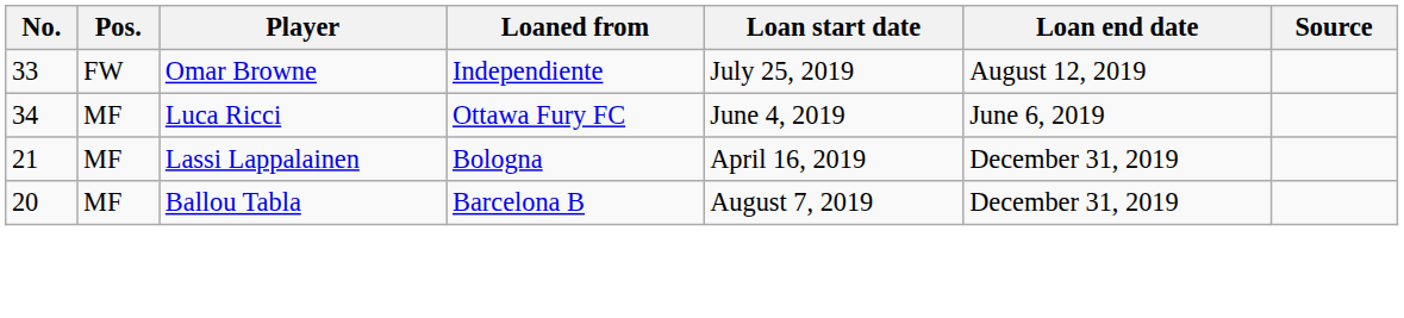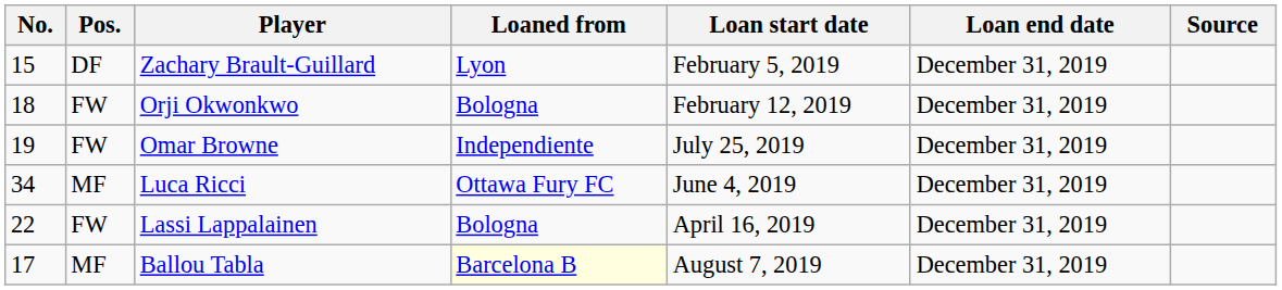+ row: 15 | DF | Zachary Brault-Guillard | Lyon | February 5, 2019 | December 31, 2019
+ row: 18 | FW | Orji Okwonkwo | Bologna | February 12, 2019 | December 31, 2019
Omar Browne | No.: 33 -> 19
Omar Browne | Loan end date: August 12, 2019 -> December 31, 2019
Luca Ricci | Loan end date: June 6, 2019 -> December 31, 2019
Lassi Lappalainen | No.: 21 -> 22
Lassi Lappalainen | Pos.: MF -> FW
Ballou Tabla | No.: 20 -> 17
Ballou Tabla | Loaned from: no background -> lightyellow background
